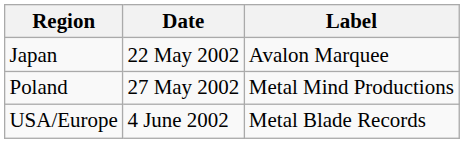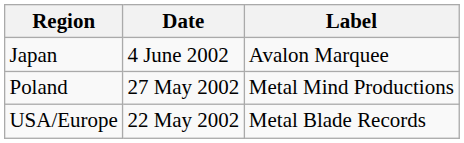Japan | Date: 22 May 2002 -> 4 June 2002
USA/Europe | Date: 4 June 2002 -> 22 May 2002
